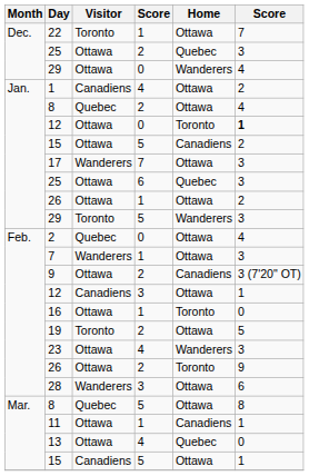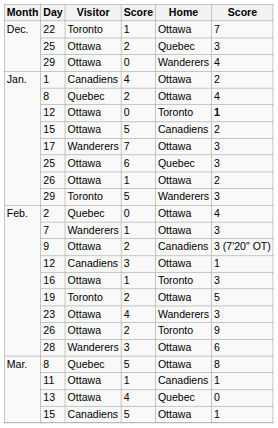16 | column 6: 0 -> 3
